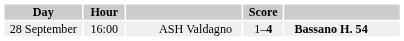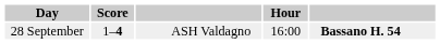columns swapped: Hour <-> Score
